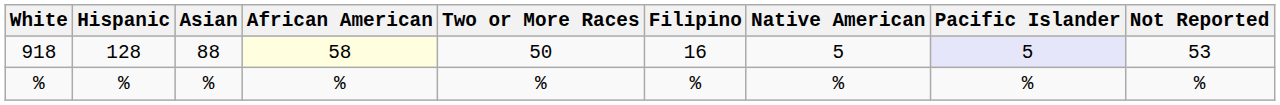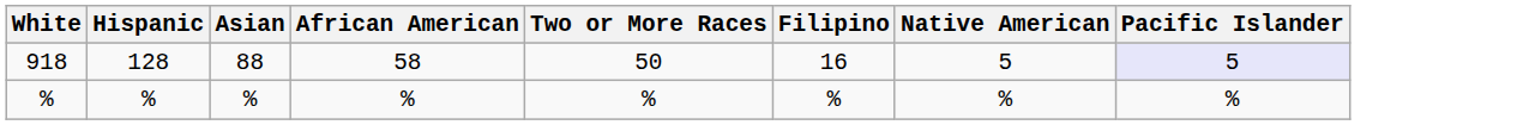- column: Not Reported | 53 | %
918 | African American: lightyellow background -> no background
